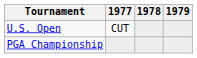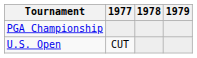rows swapped: U.S. Open <-> PGA Championship
